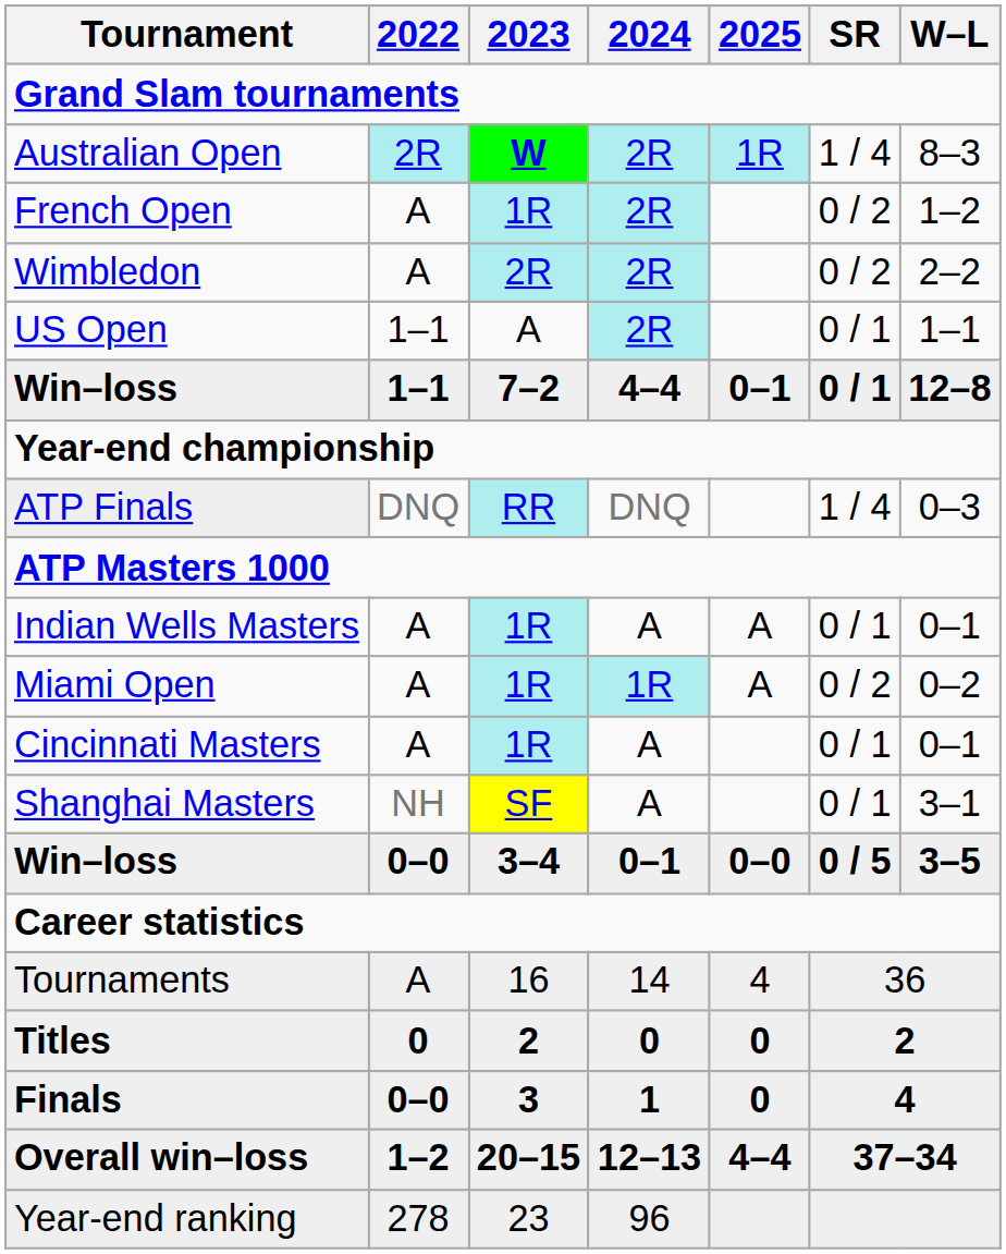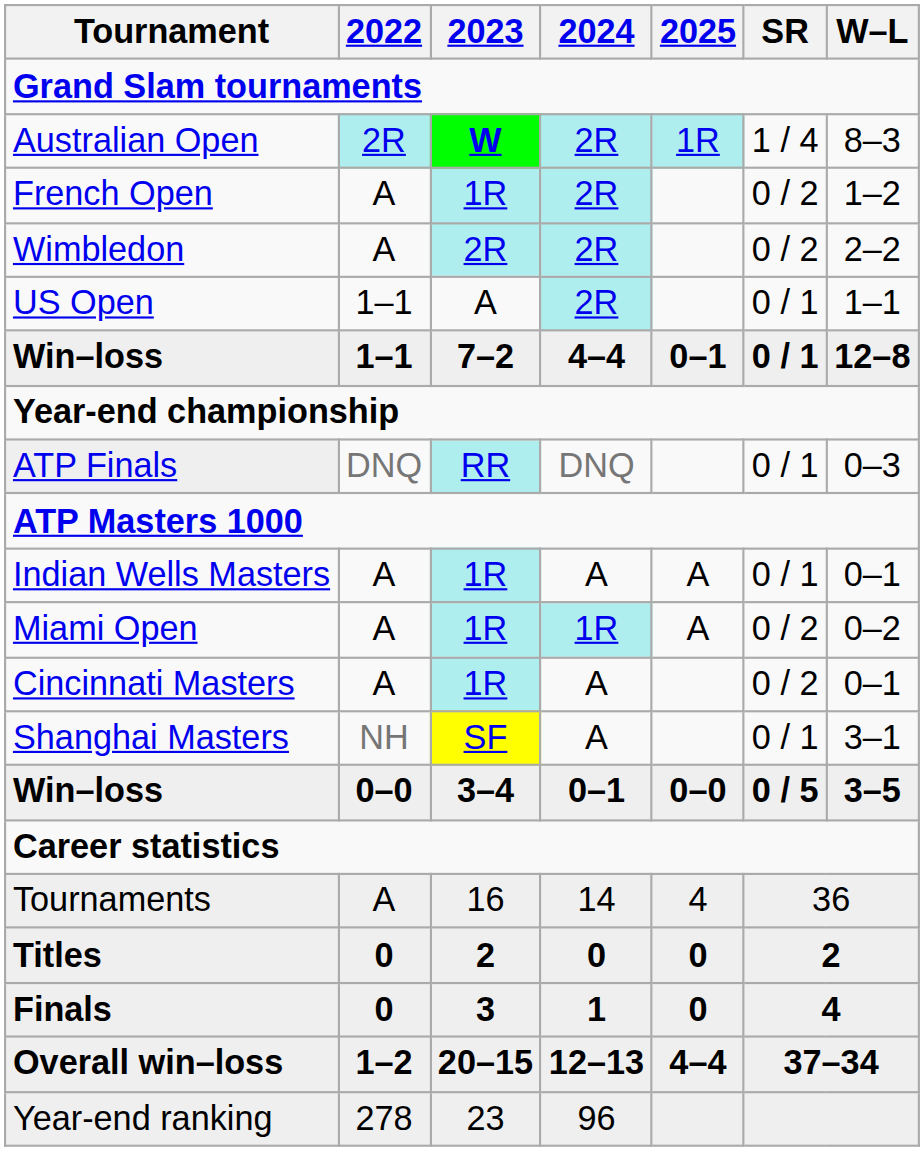ATP Finals | SR: 1 / 4 -> 0 / 1
Cincinnati Masters | SR: 0 / 1 -> 0 / 2
Finals | 2022: 0–0 -> 0
